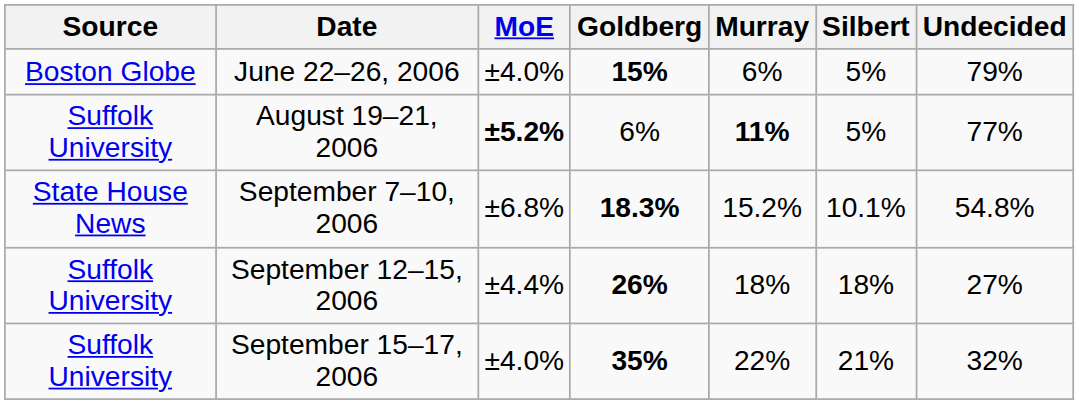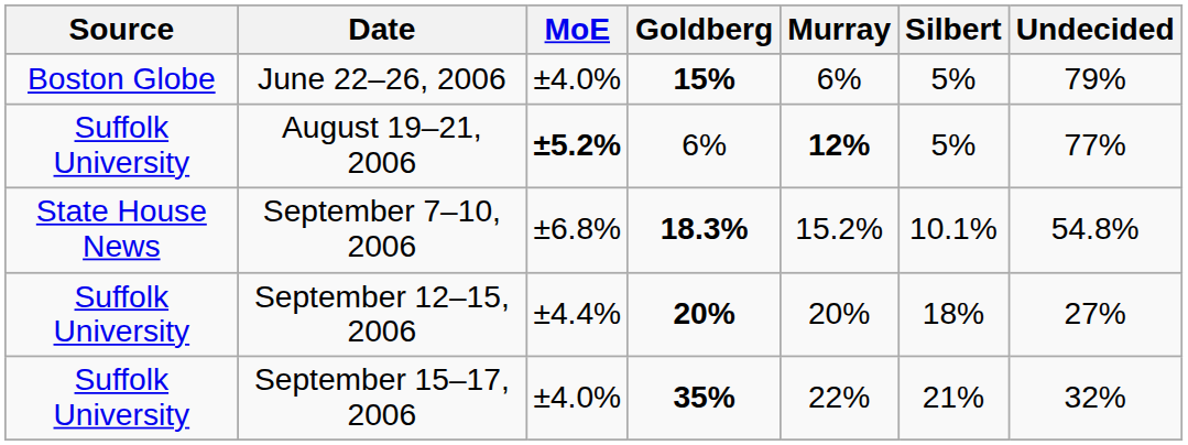August 19–21, 2006 | Murray: 11% -> 12%
September 12–15, 2006 | Goldberg: 26% -> 20%
September 12–15, 2006 | Murray: 18% -> 20%
